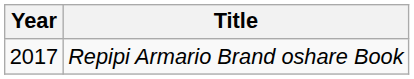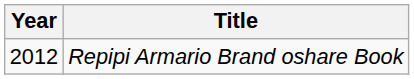Repipi Armario Brand oshare Book | Year: 2017 -> 2012
